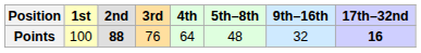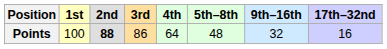Points | 3rd: 76 -> 86
Points | 17th–32nd: bold -> normal
